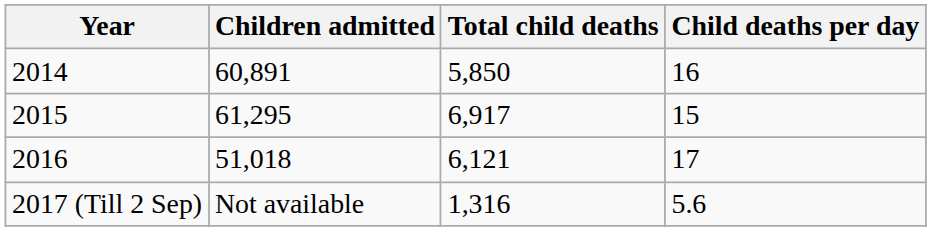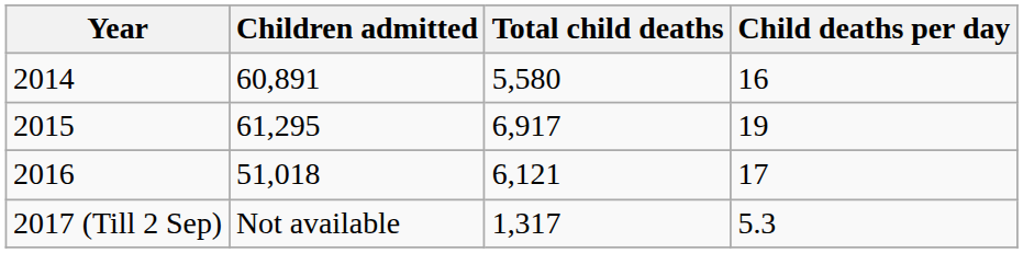2014 | Total child deaths: 5,850 -> 5,580
2015 | Child deaths per day: 15 -> 19
2017 (Till 2 Sep) | Total child deaths: 1,316 -> 1,317
2017 (Till 2 Sep) | Child deaths per day: 5.6 -> 5.3
